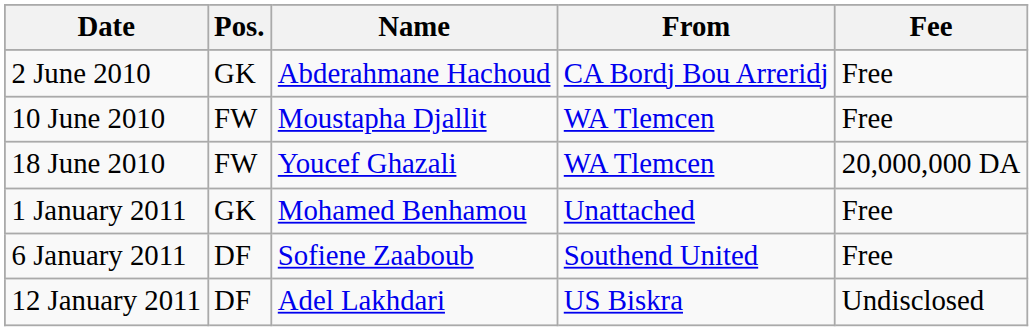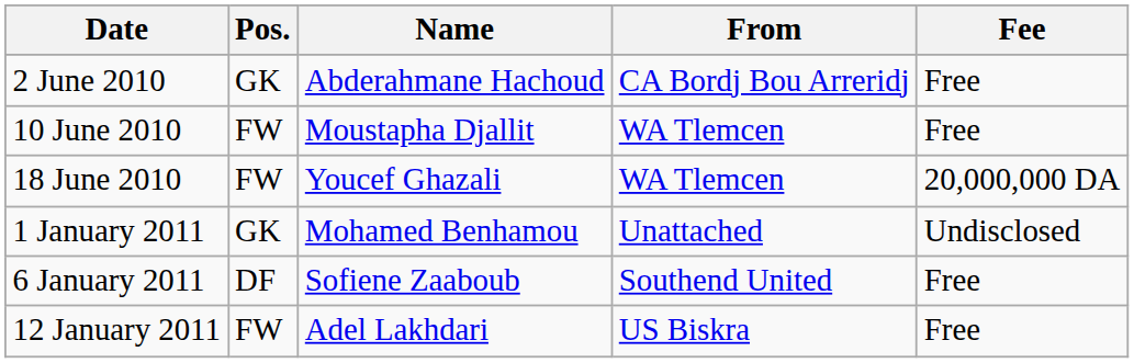1 January 2011 | Fee: Free -> Undisclosed
12 January 2011 | Pos.: DF -> FW
12 January 2011 | Fee: Undisclosed -> Free
